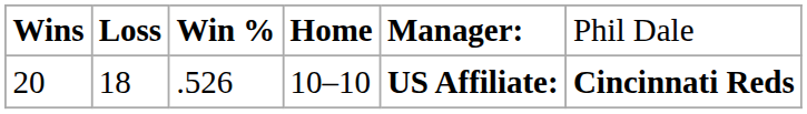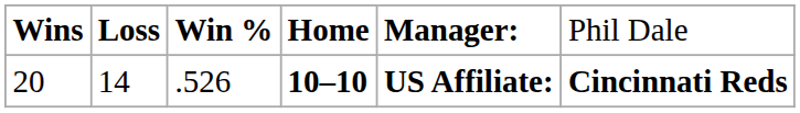20 | column 2: 18 -> 14
20 | column 4: normal -> bold
